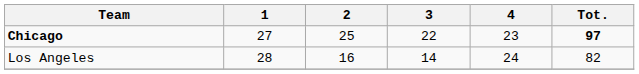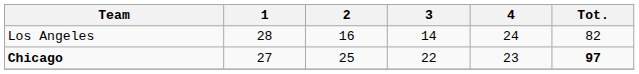rows swapped: Chicago <-> Los Angeles
